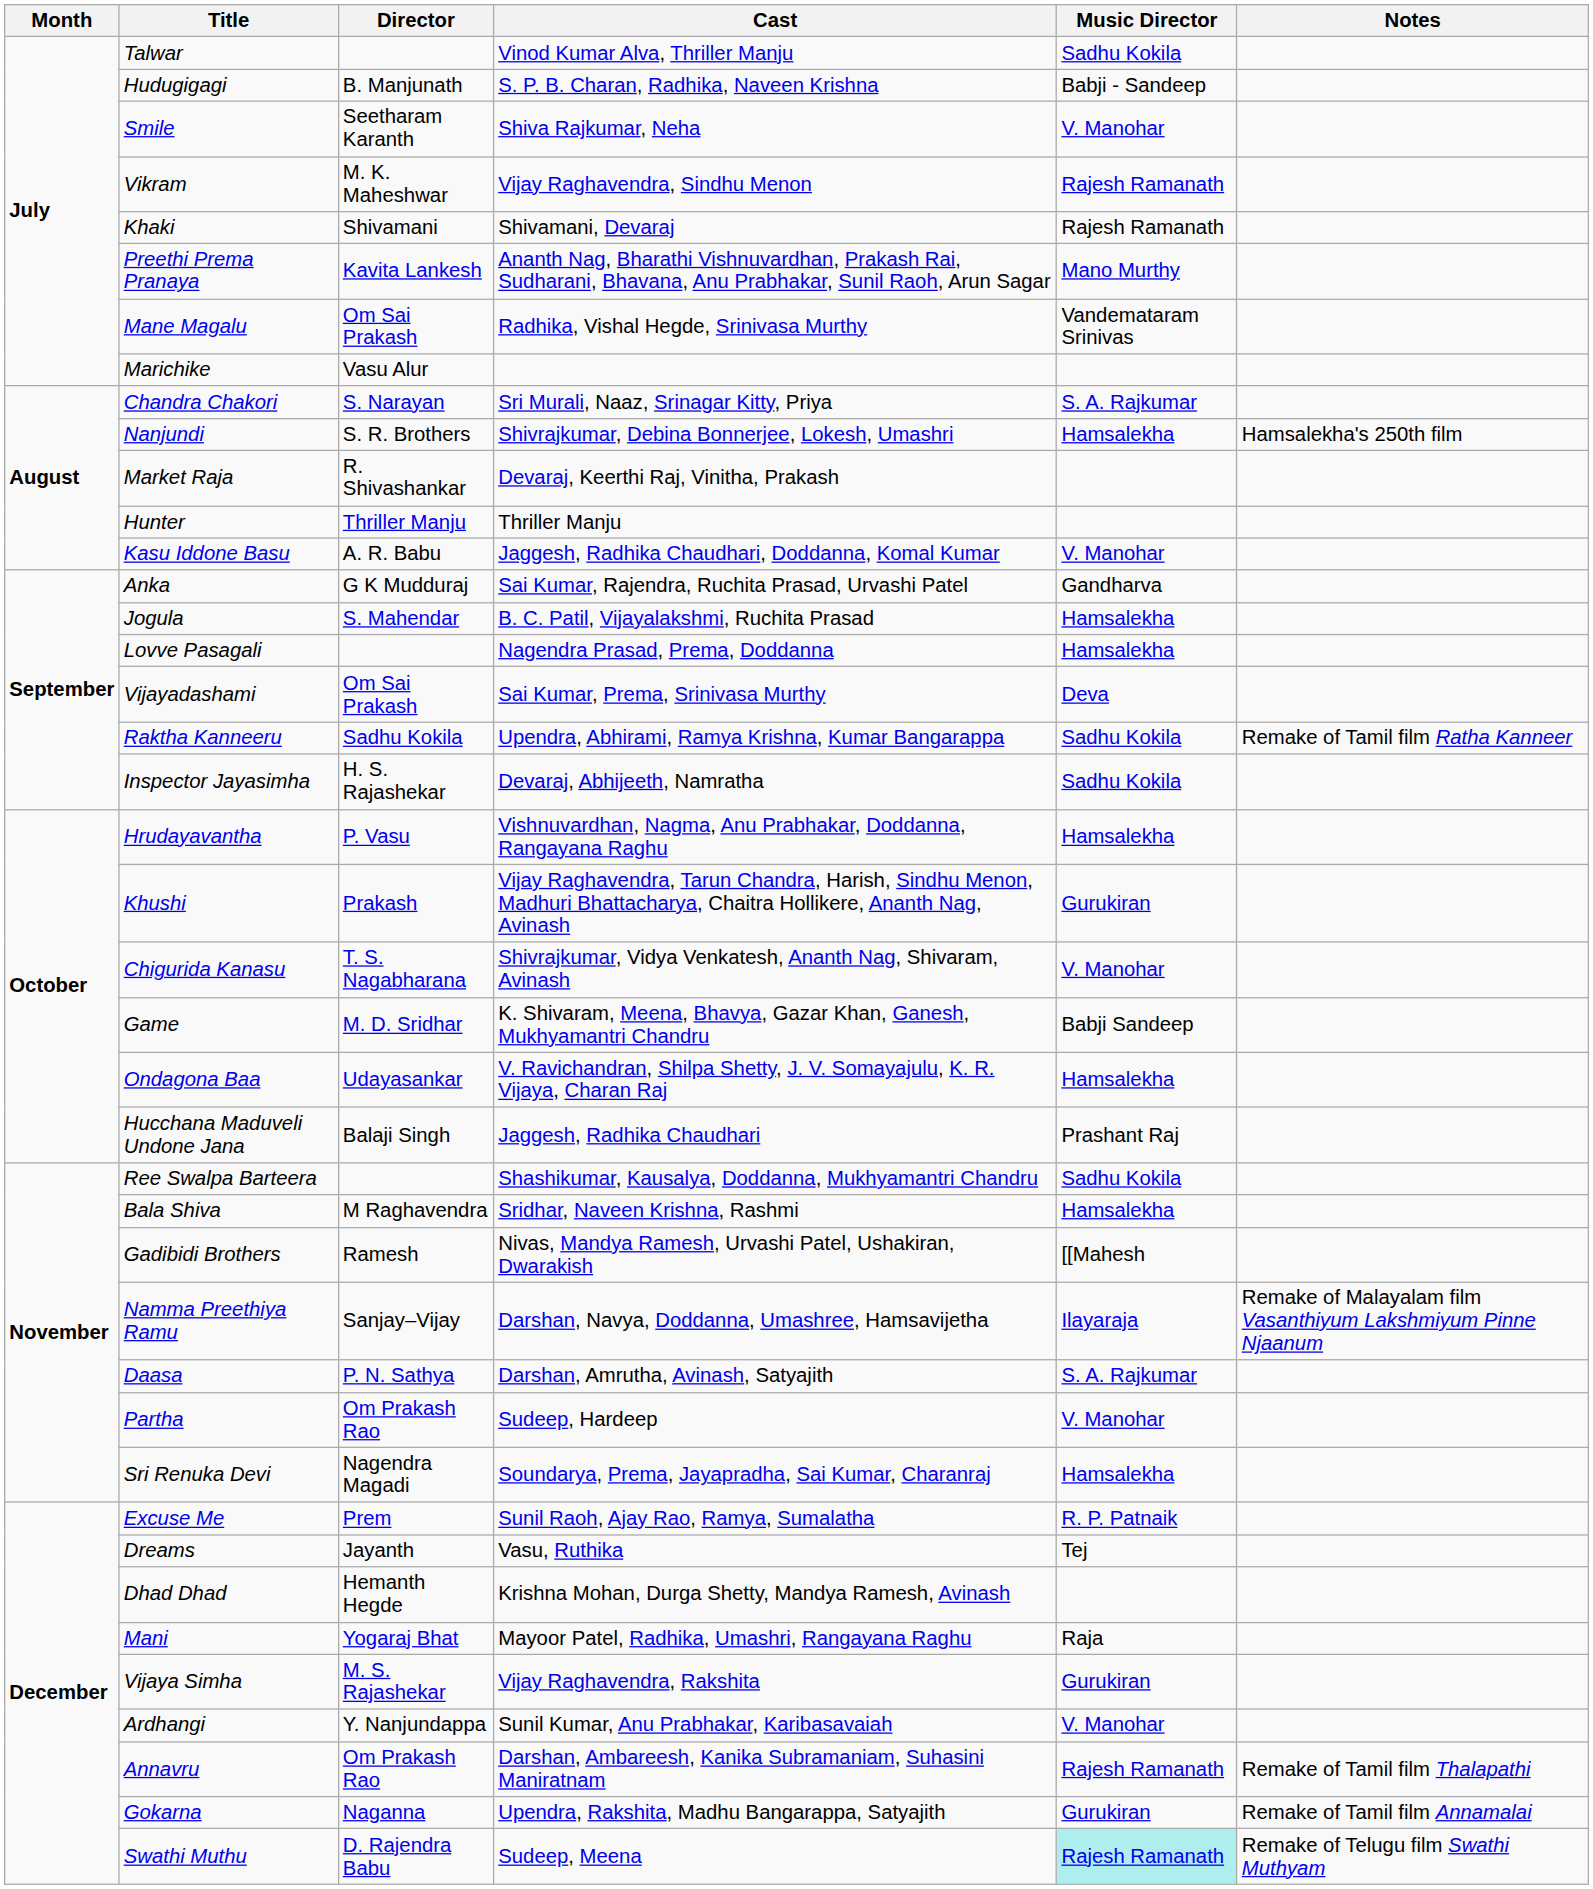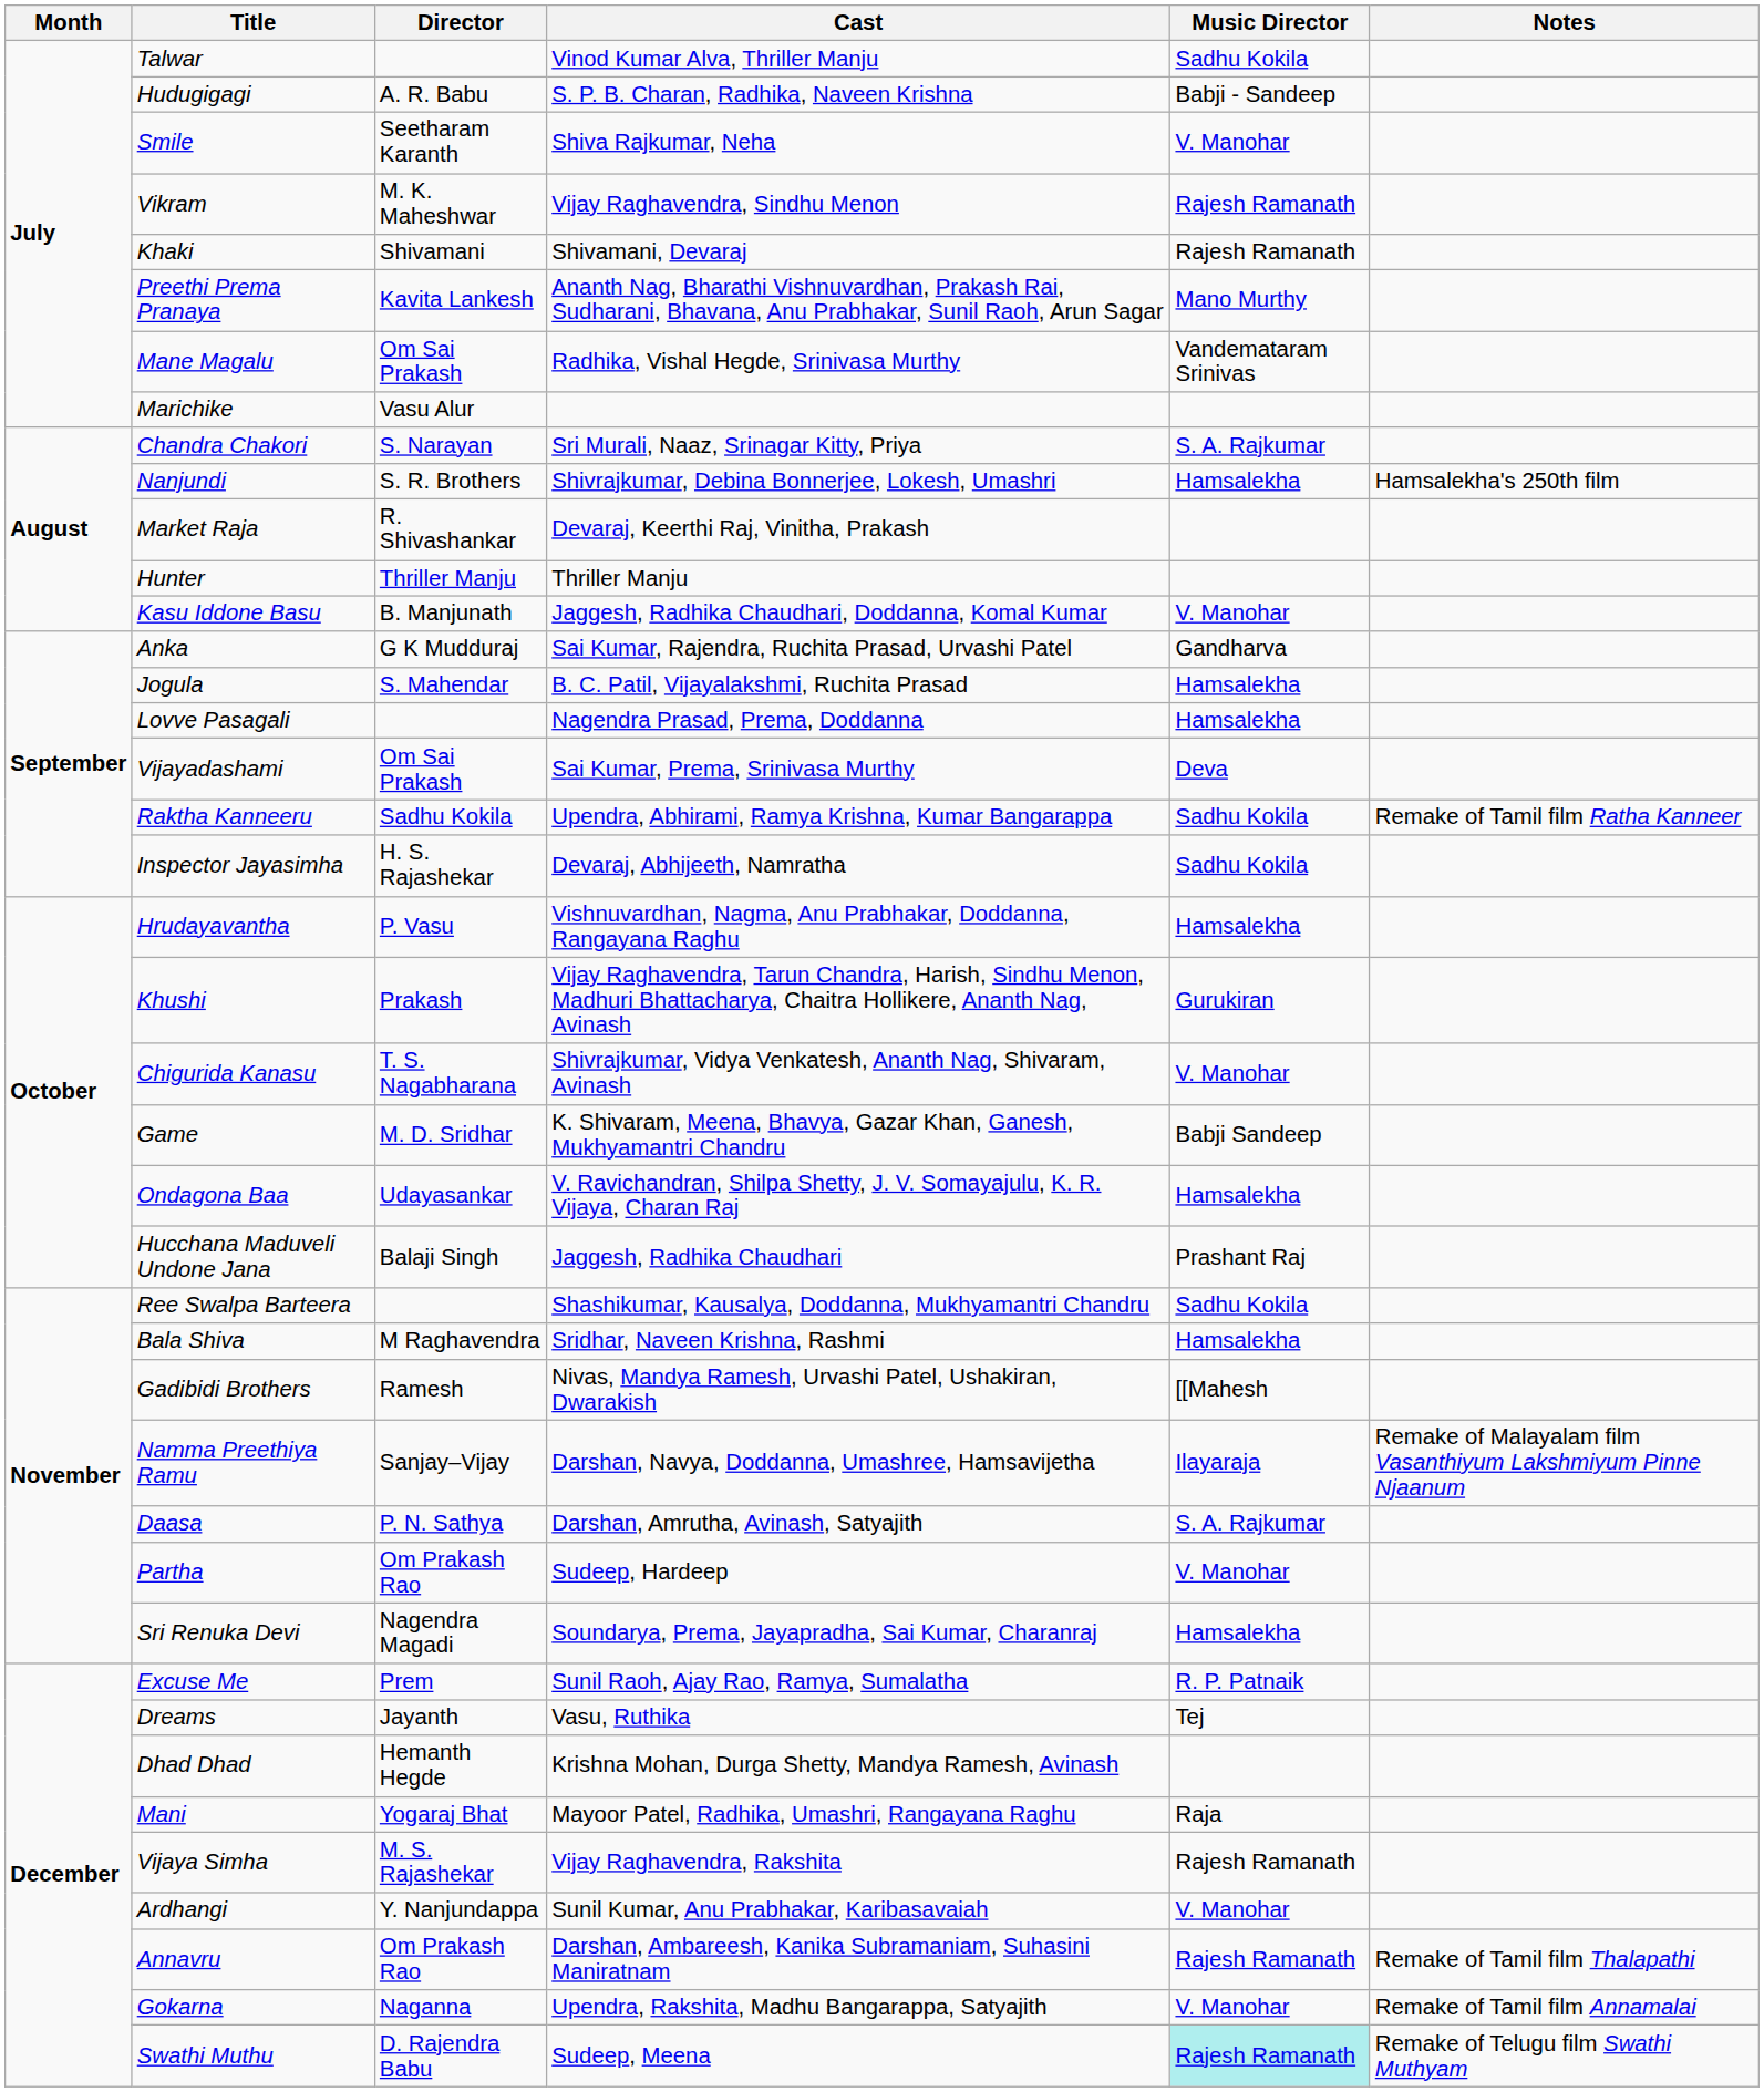Hudugigagi | Director: B. Manjunath -> A. R. Babu
Kasu Iddone Basu | Director: A. R. Babu -> B. Manjunath
Vijaya Simha | Music Director: Gurukiran -> Rajesh Ramanath
Gokarna | Music Director: Gurukiran -> V. Manohar
